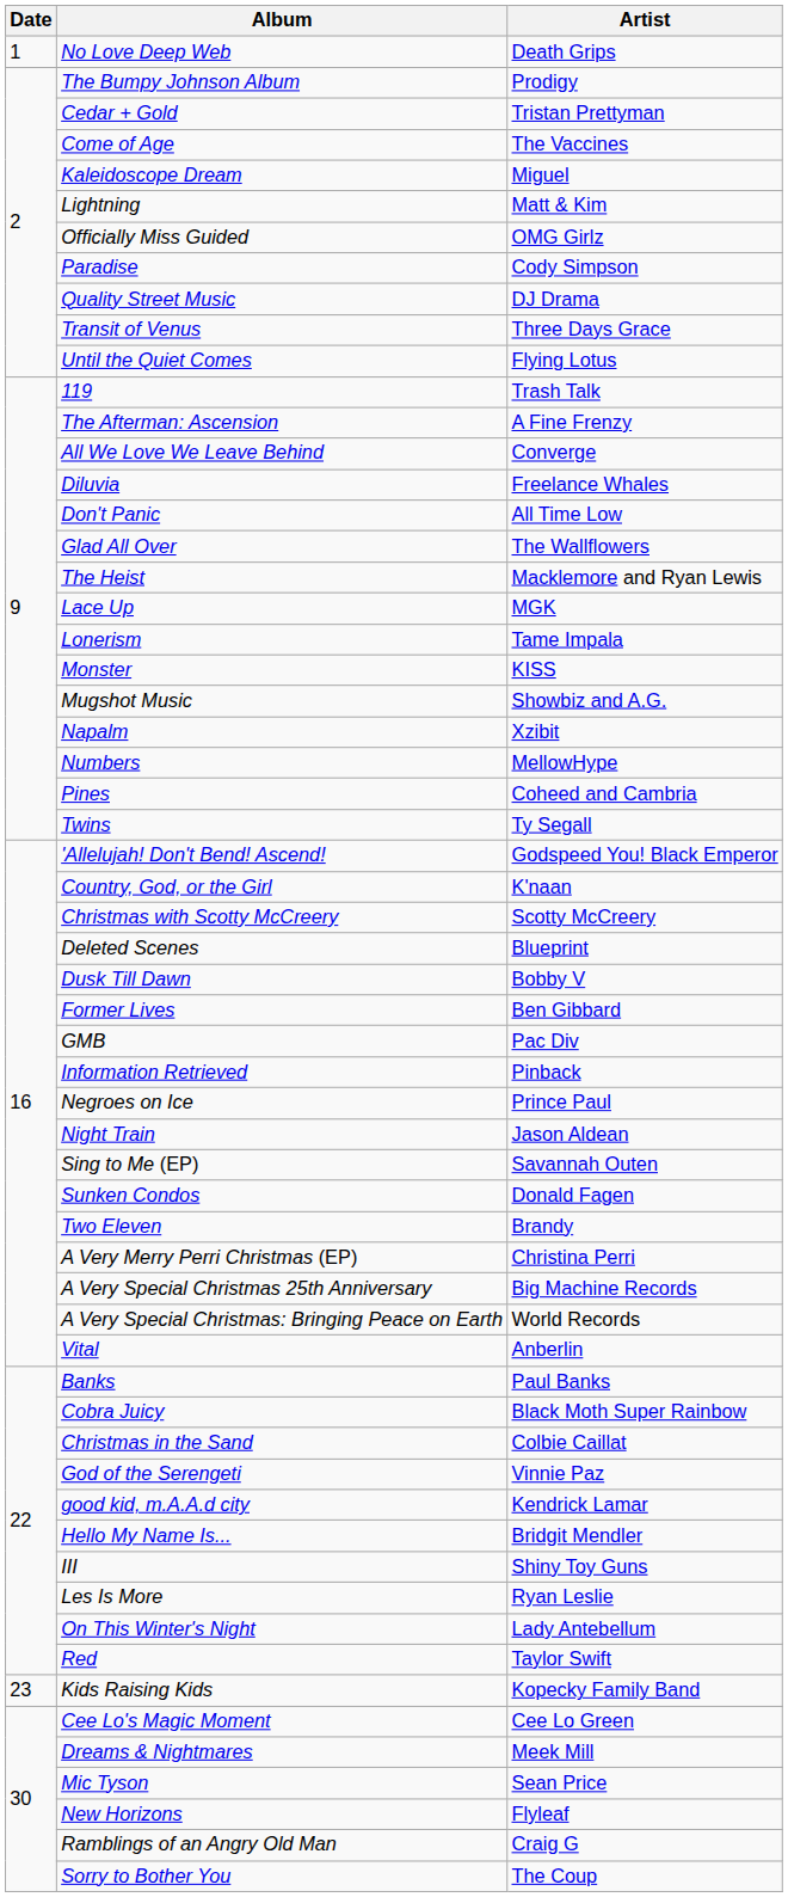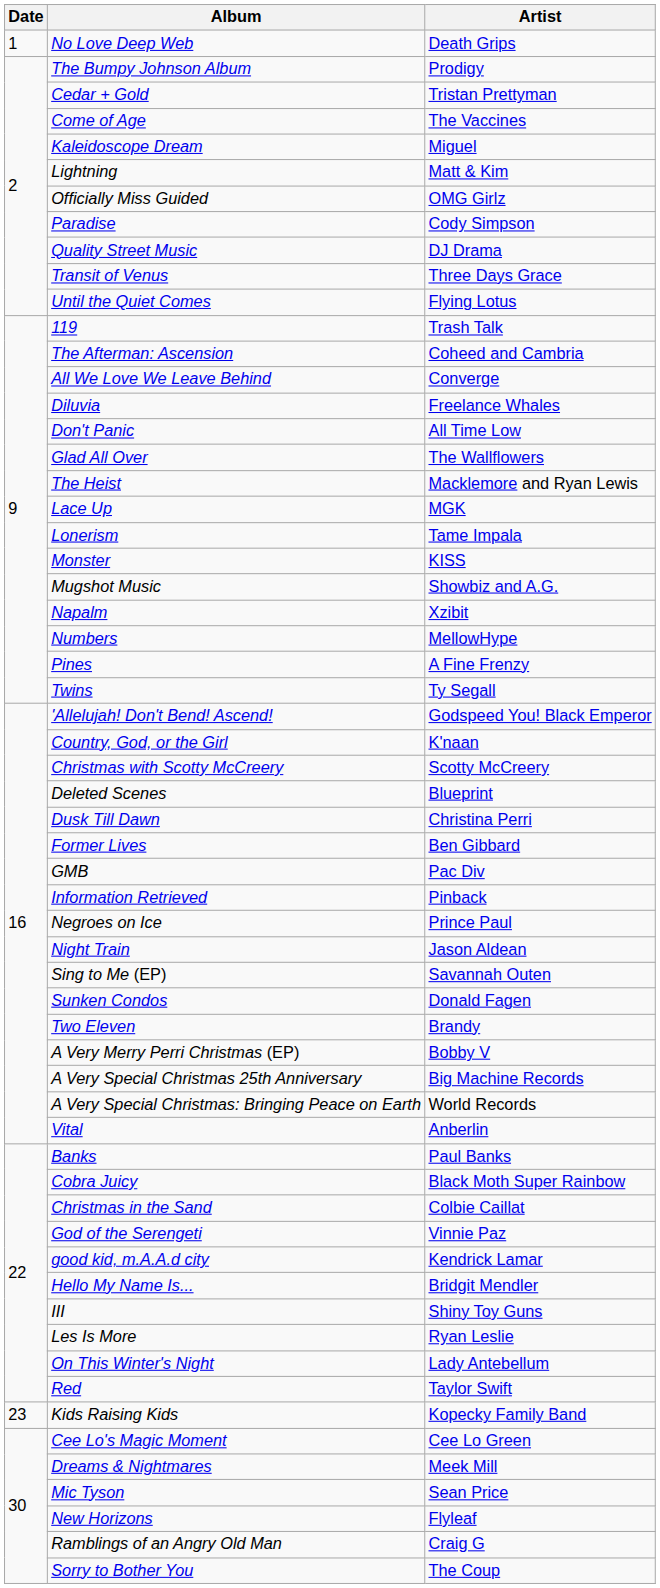The Afterman: Ascension | Artist: A Fine Frenzy -> Coheed and Cambria
Pines | Artist: Coheed and Cambria -> A Fine Frenzy
Dusk Till Dawn | Artist: Bobby V -> Christina Perri
A Very Merry Perri Christmas (EP) | Artist: Christina Perri -> Bobby V
